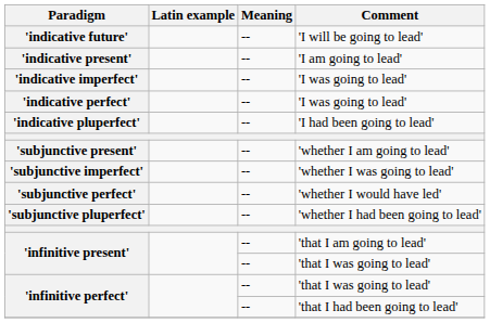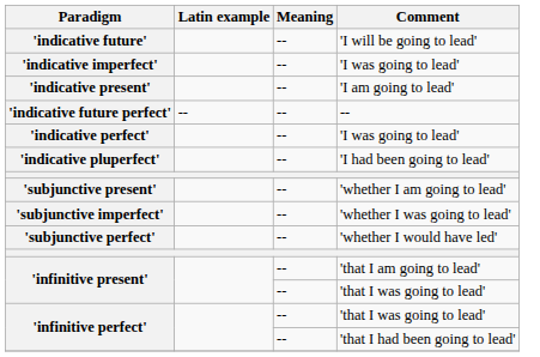rows swapped: 'indicative present' <-> 'indicative imperfect'
+ row: 'indicative future perfect' | -- | -- | --
- row: 'subjunctive pluperfect' | -- | 'whether I had been going to lead'
